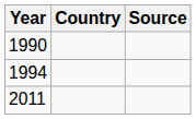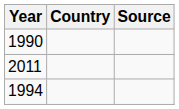rows swapped: 1994 <-> 2011
